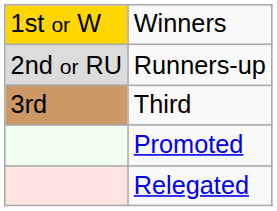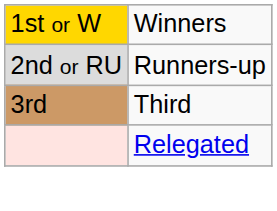- row: Promoted
